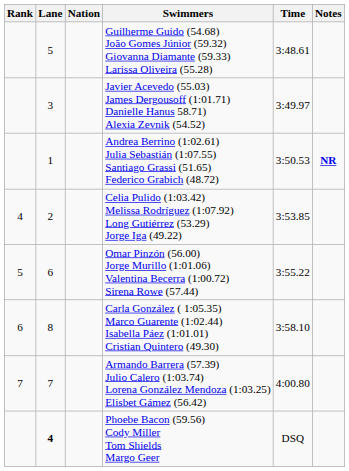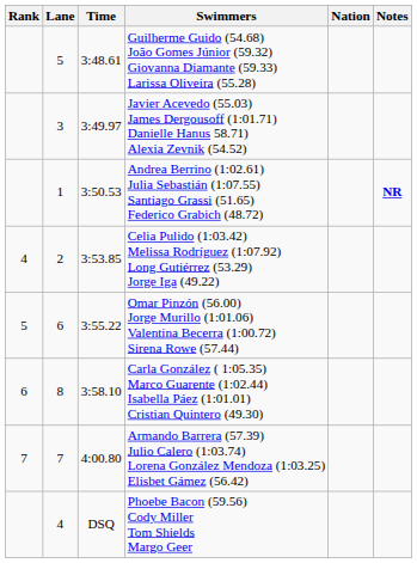columns swapped: Nation <-> Time
Phoebe Bacon (59.56) Cody Miller Tom Shields Margo Geer | Lane: bold -> normal
